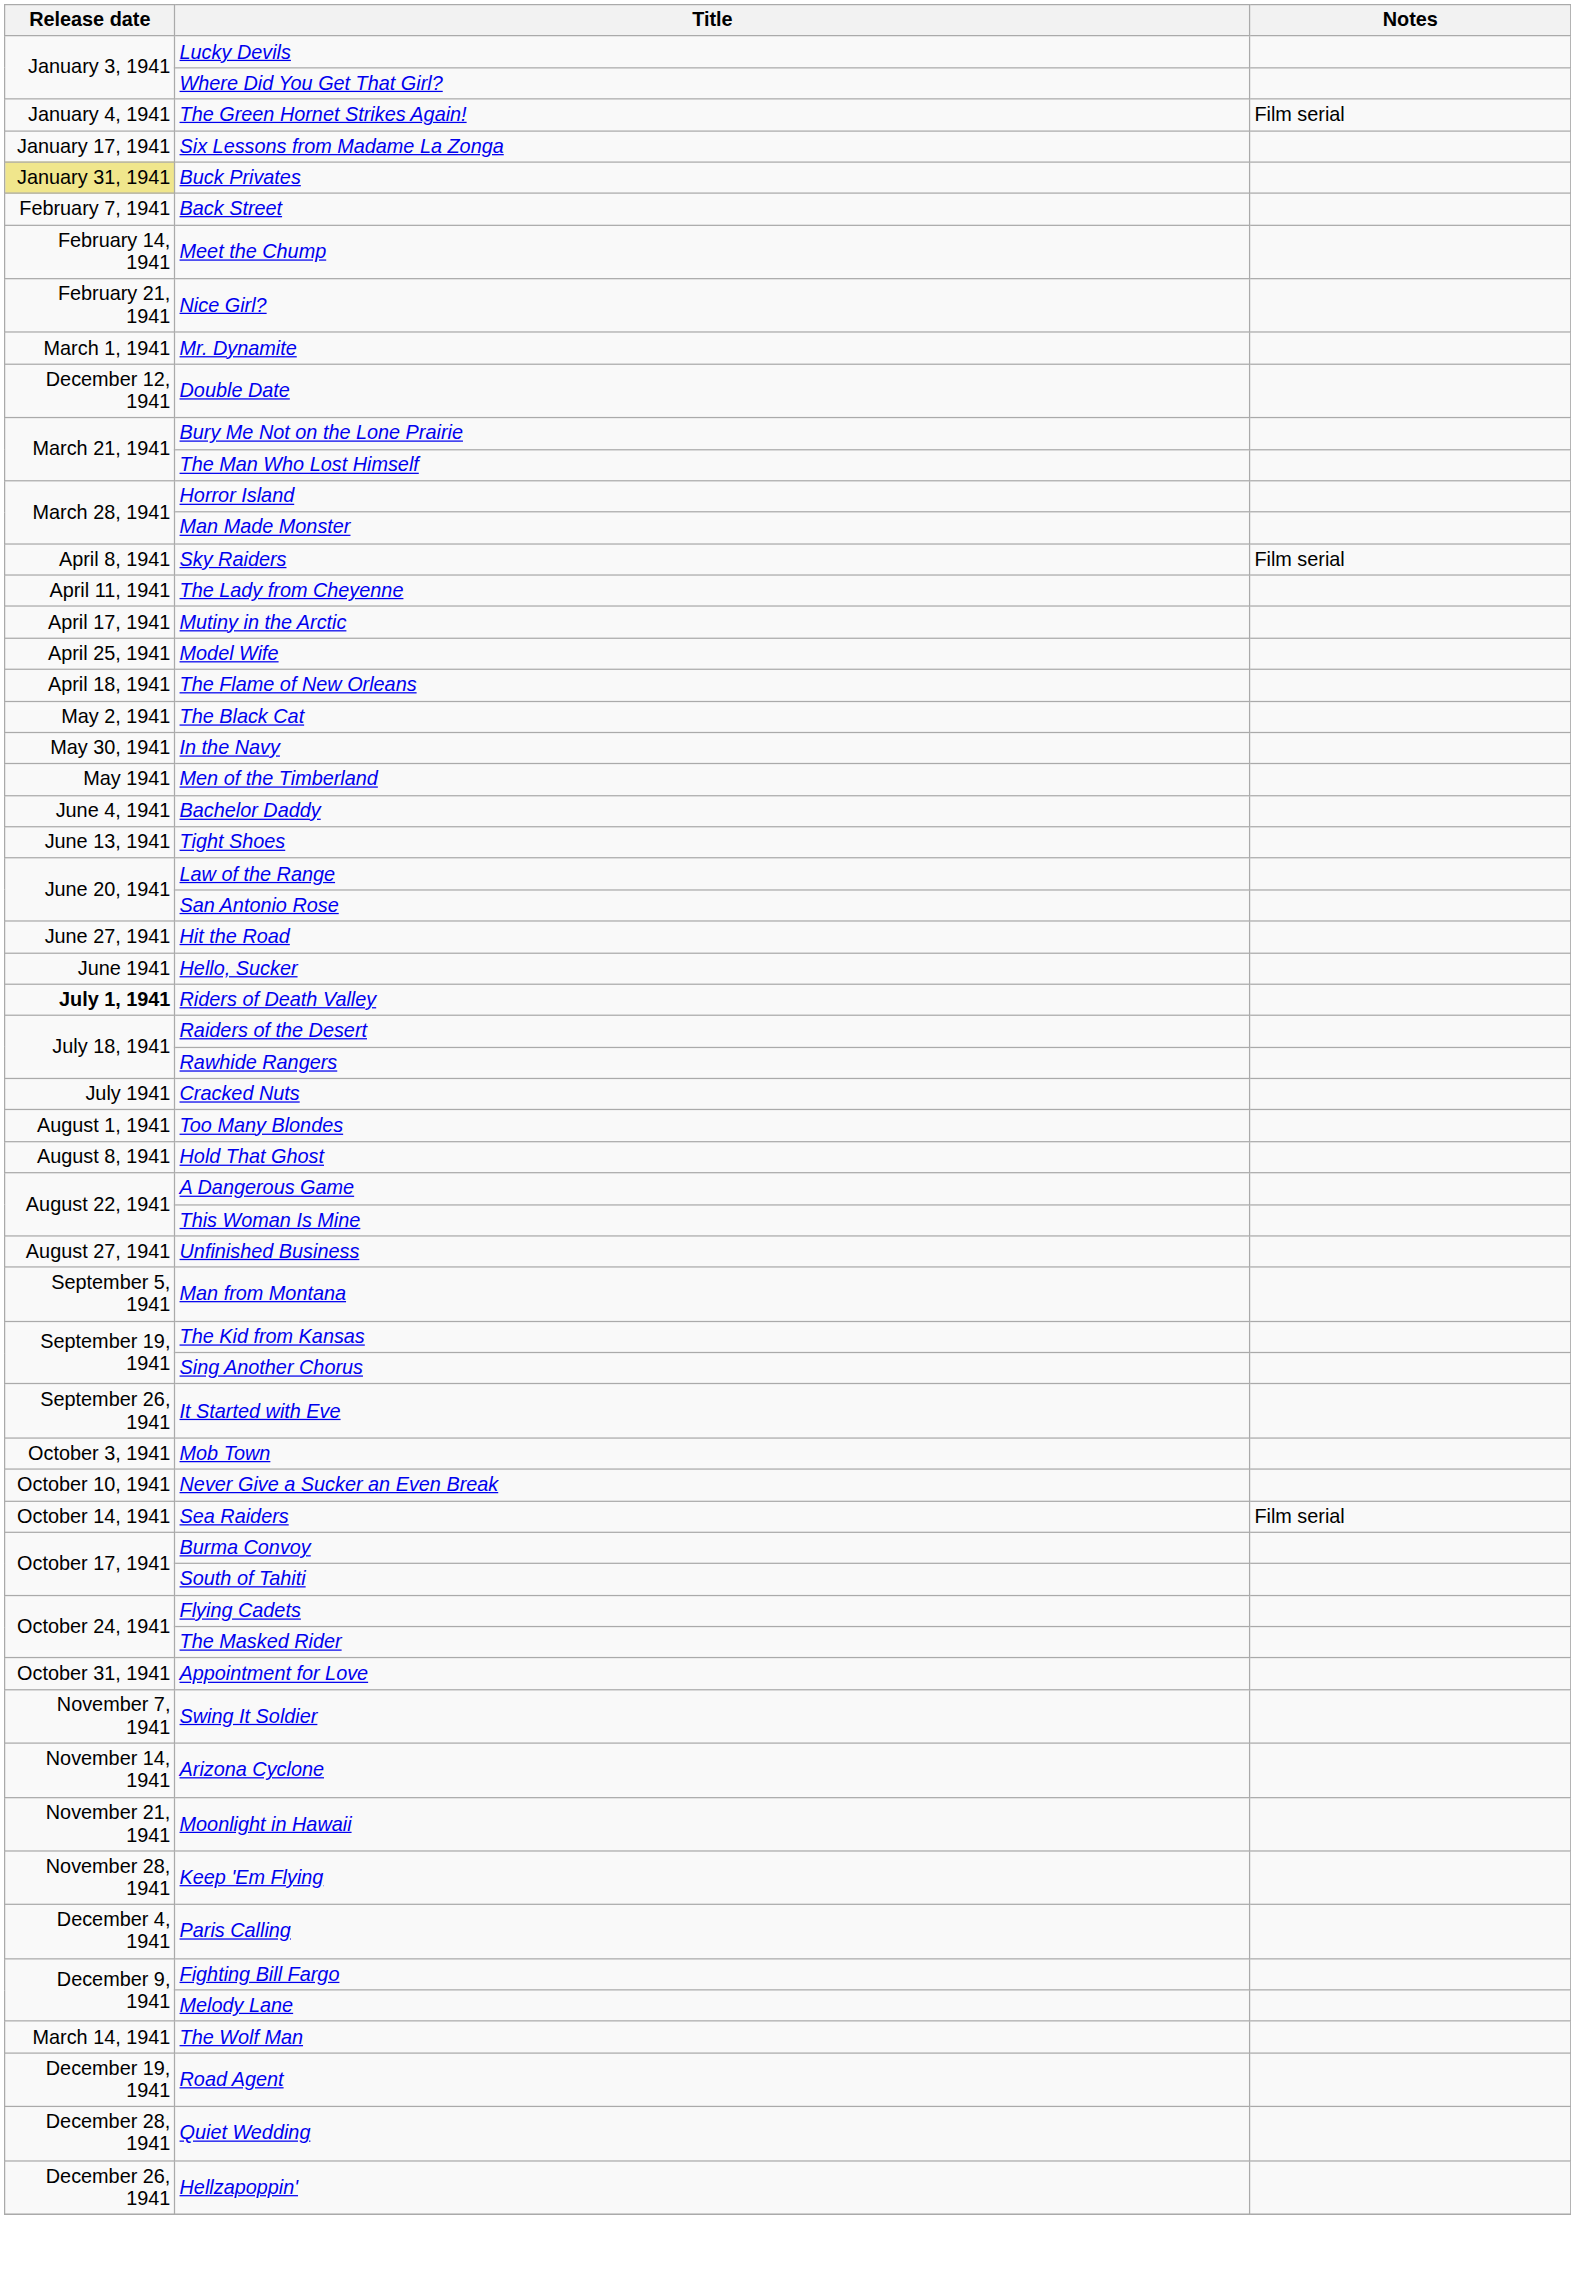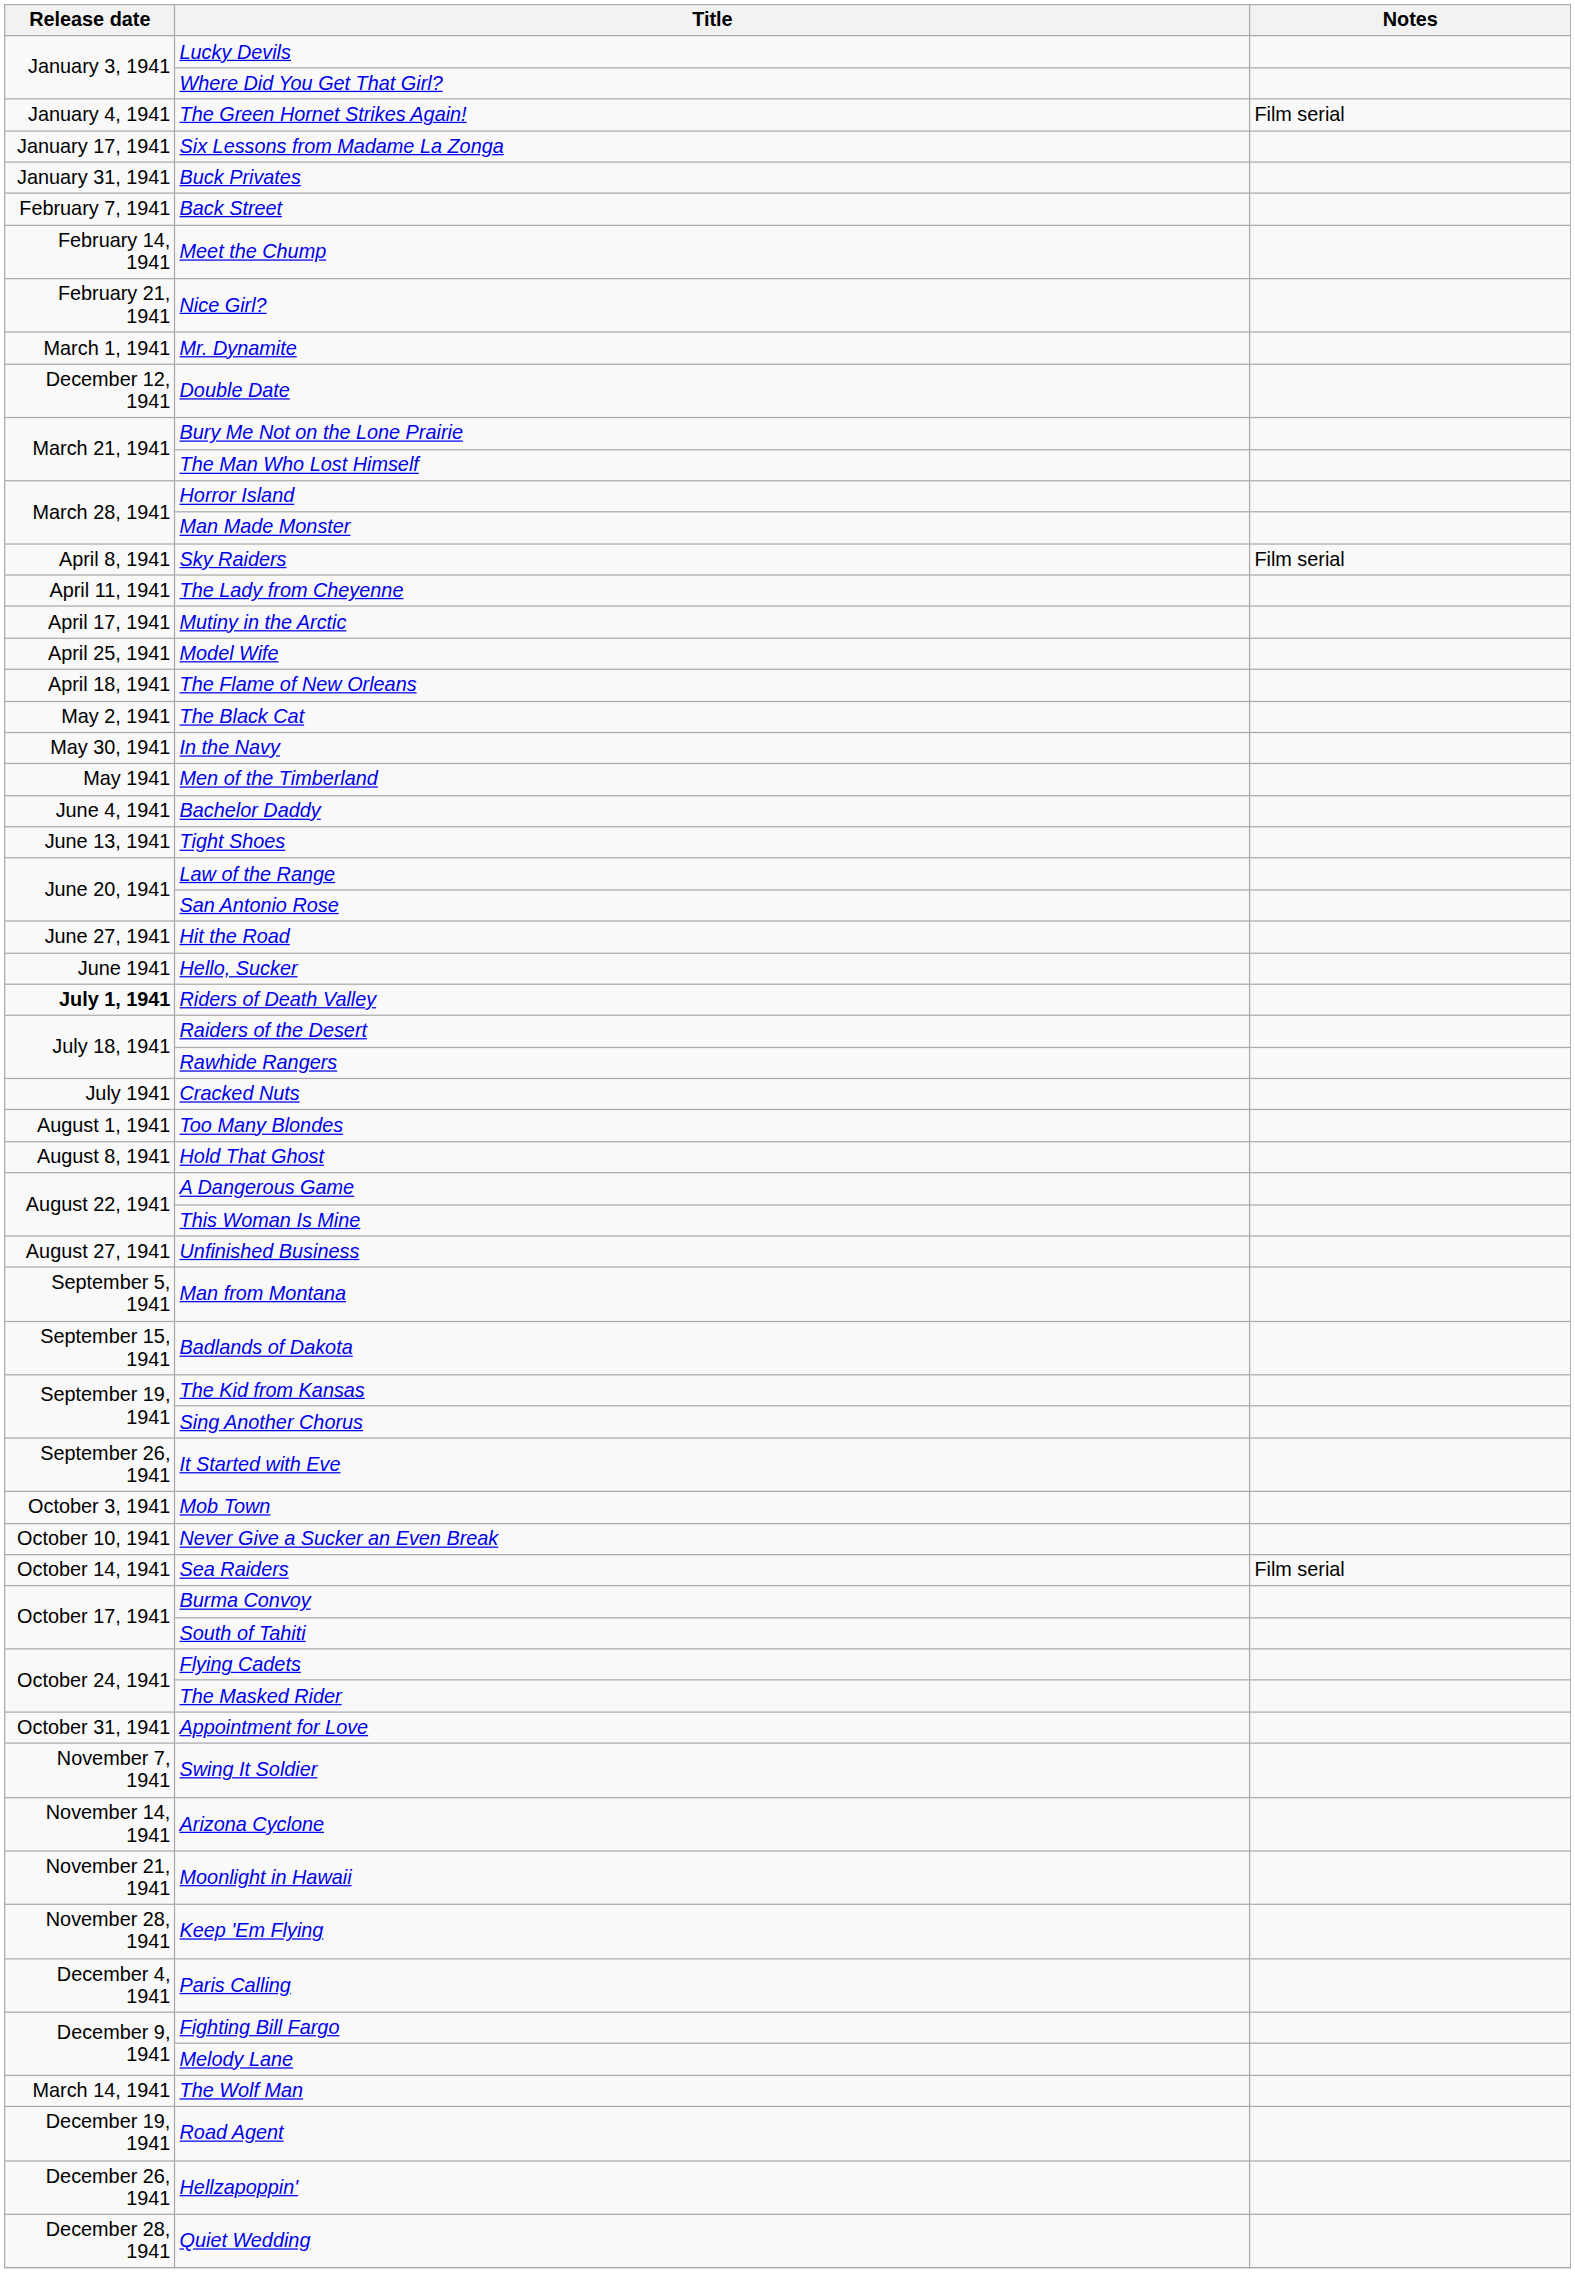Buck Privates | Release date: khaki background -> no background
+ row: September 15, 1941 | Badlands of Dakota
rows swapped: Hellzapoppin' <-> Quiet Wedding
